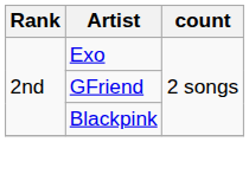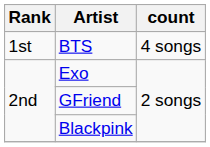+ row: 1st | BTS | 4 songs
